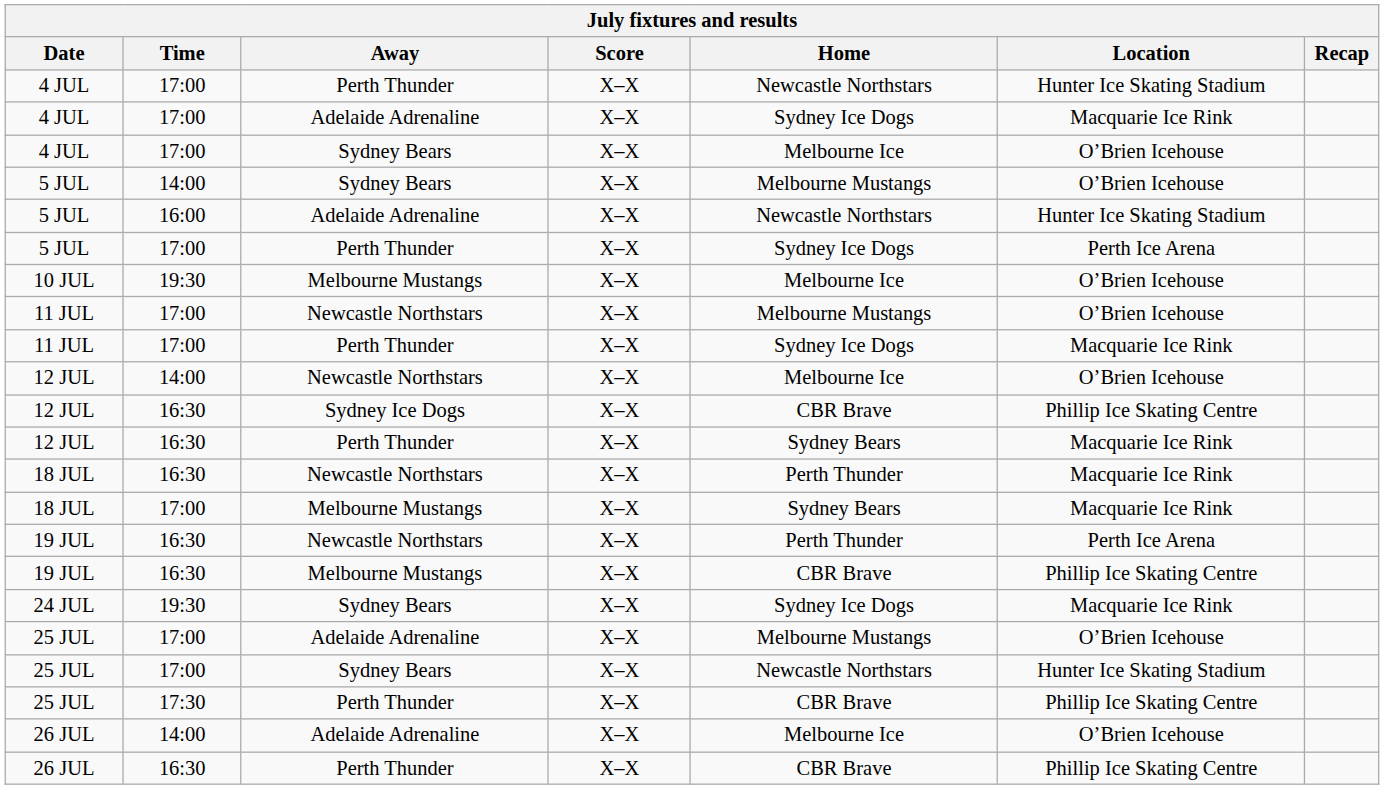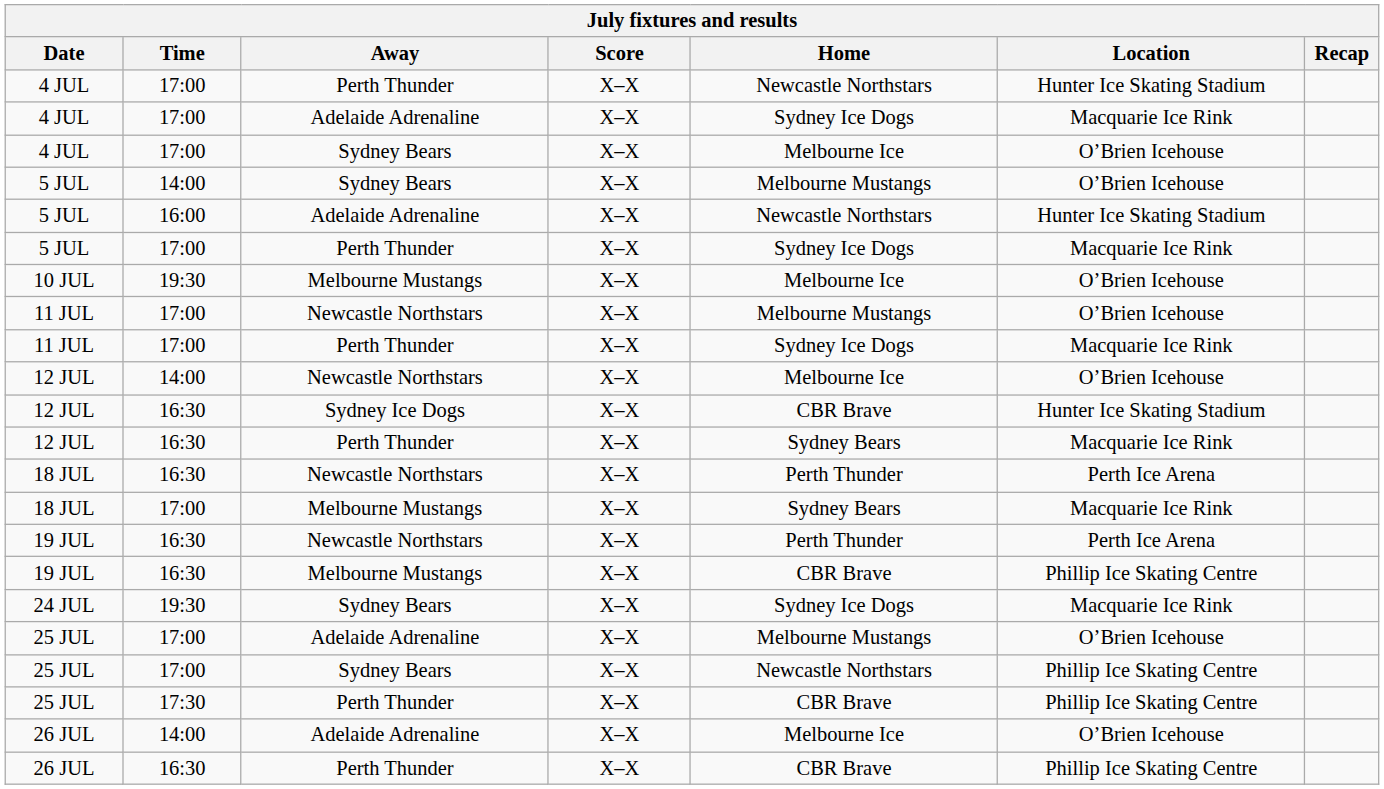5 JUL / Perth Thunder | Location: Perth Ice Arena -> Macquarie Ice Rink
12 JUL / Sydney Ice Dogs | Location: Phillip Ice Skating Centre -> Hunter Ice Skating Stadium
18 JUL / Newcastle Northstars | Location: Macquarie Ice Rink -> Perth Ice Arena
25 JUL / Sydney Bears | Location: Hunter Ice Skating Stadium -> Phillip Ice Skating Centre
